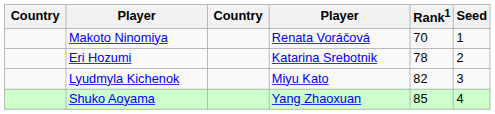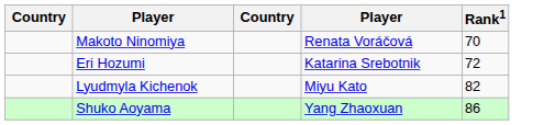- column: Seed | 1 | 2 | 3 | 4
Eri Hozumi | Rank1: 78 -> 72
Shuko Aoyama | Rank1: 85 -> 86
